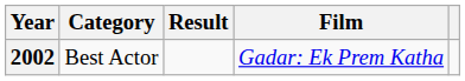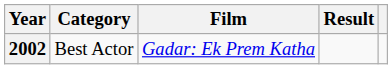columns swapped: Film <-> Result
